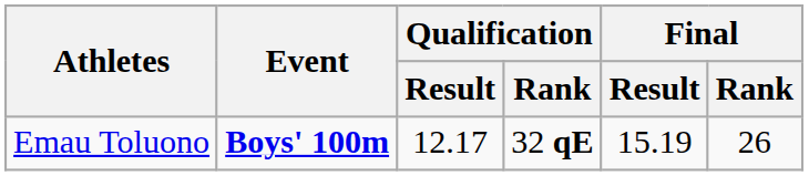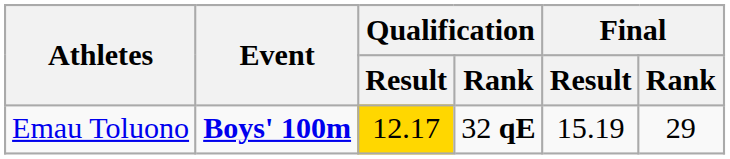Emau Toluono | Qualification / Result: no background -> gold background
Emau Toluono | Final / Rank: 26 -> 29
